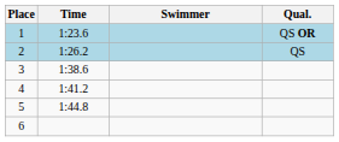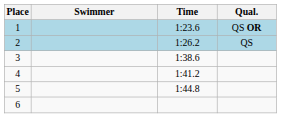columns swapped: Swimmer <-> Time
